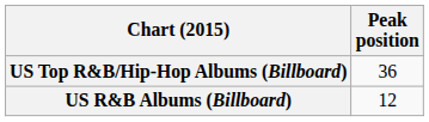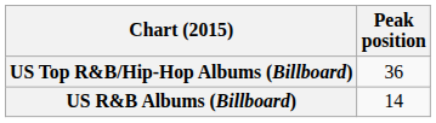US R&B Albums (Billboard) | Peak position: 12 -> 14
